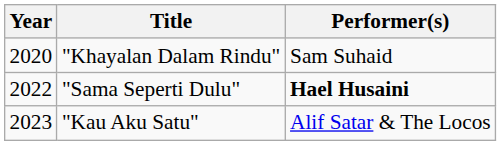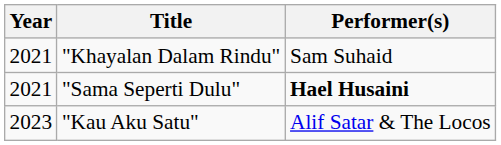"Khayalan Dalam Rindu" | Year: 2020 -> 2021
"Sama Seperti Dulu" | Year: 2022 -> 2021
